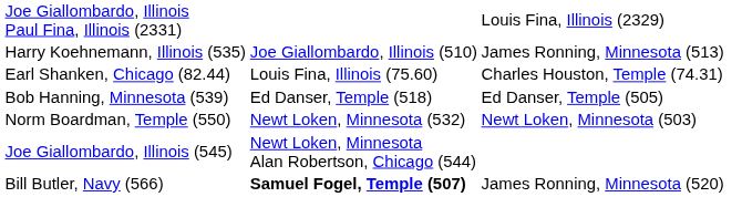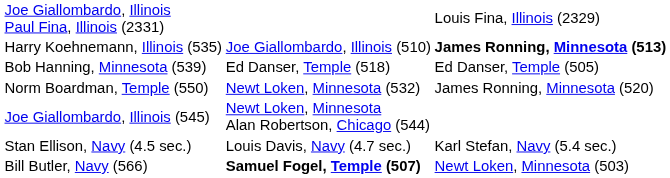Harry Koehnemann, Illinois (535) | column 4: normal -> bold
- row: Earl Shanken, Chicago (82.44) | Louis Fina, Illinois (75.60) | Charles Houston, Temple (74.31)
Norm Boardman, Temple (550) | column 4: Newt Loken, Minnesota (503) -> James Ronning, Minnesota (520)
+ row: Stan Ellison, Navy (4.5 sec.) | Louis Davis, Navy (4.7 sec.) | Karl Stefan, Navy (5.4 sec.)
Bill Butler, Navy (566) | column 4: James Ronning, Minnesota (520) -> Newt Loken, Minnesota (503)
